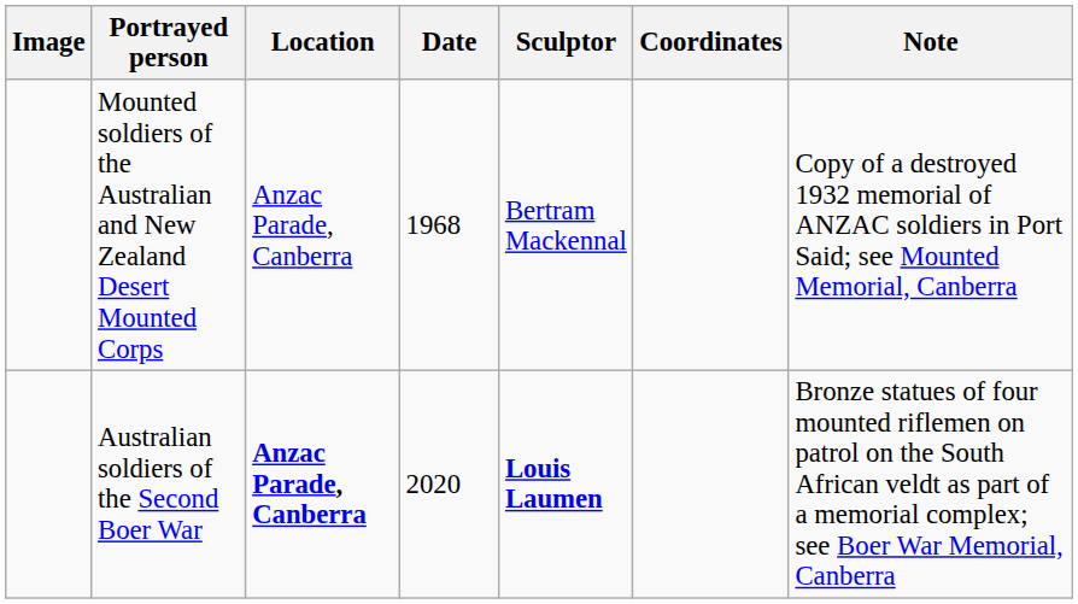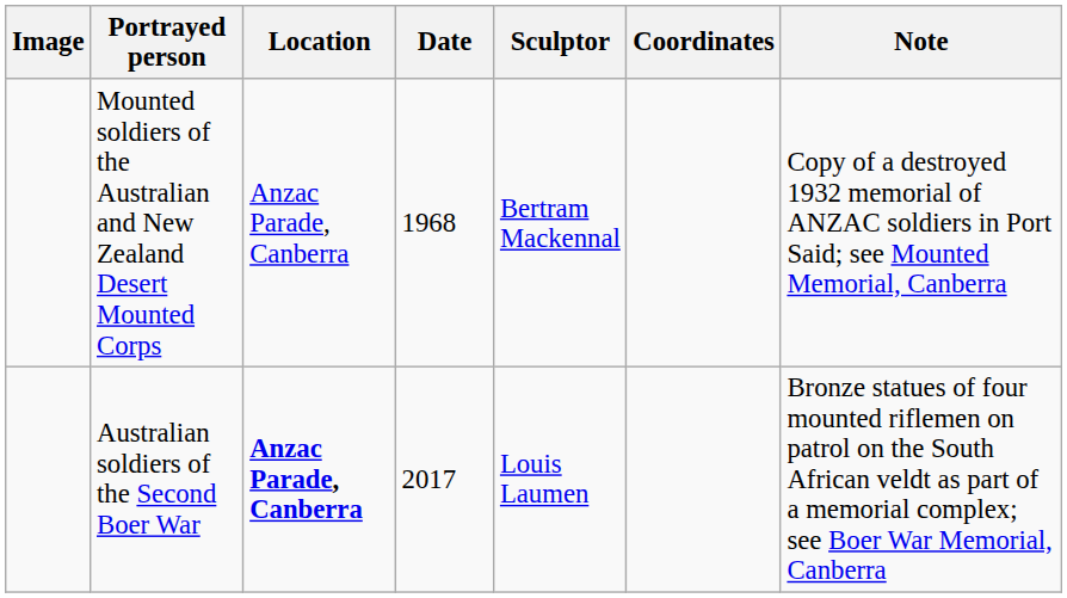Australian soldiers of the Second Boer War | Date: 2020 -> 2017
Australian soldiers of the Second Boer War | Sculptor: bold -> normal
